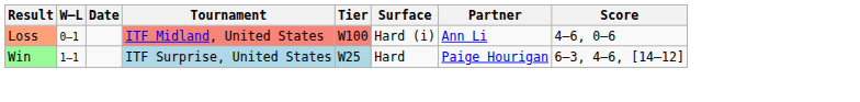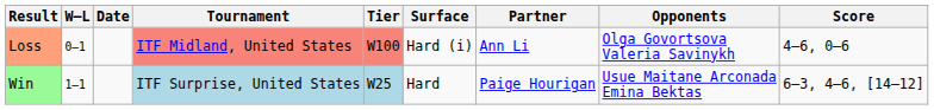+ column: Opponents | Olga Govortsova Valeria Savinykh | Usue Maitane Arconada Emina Bektas
